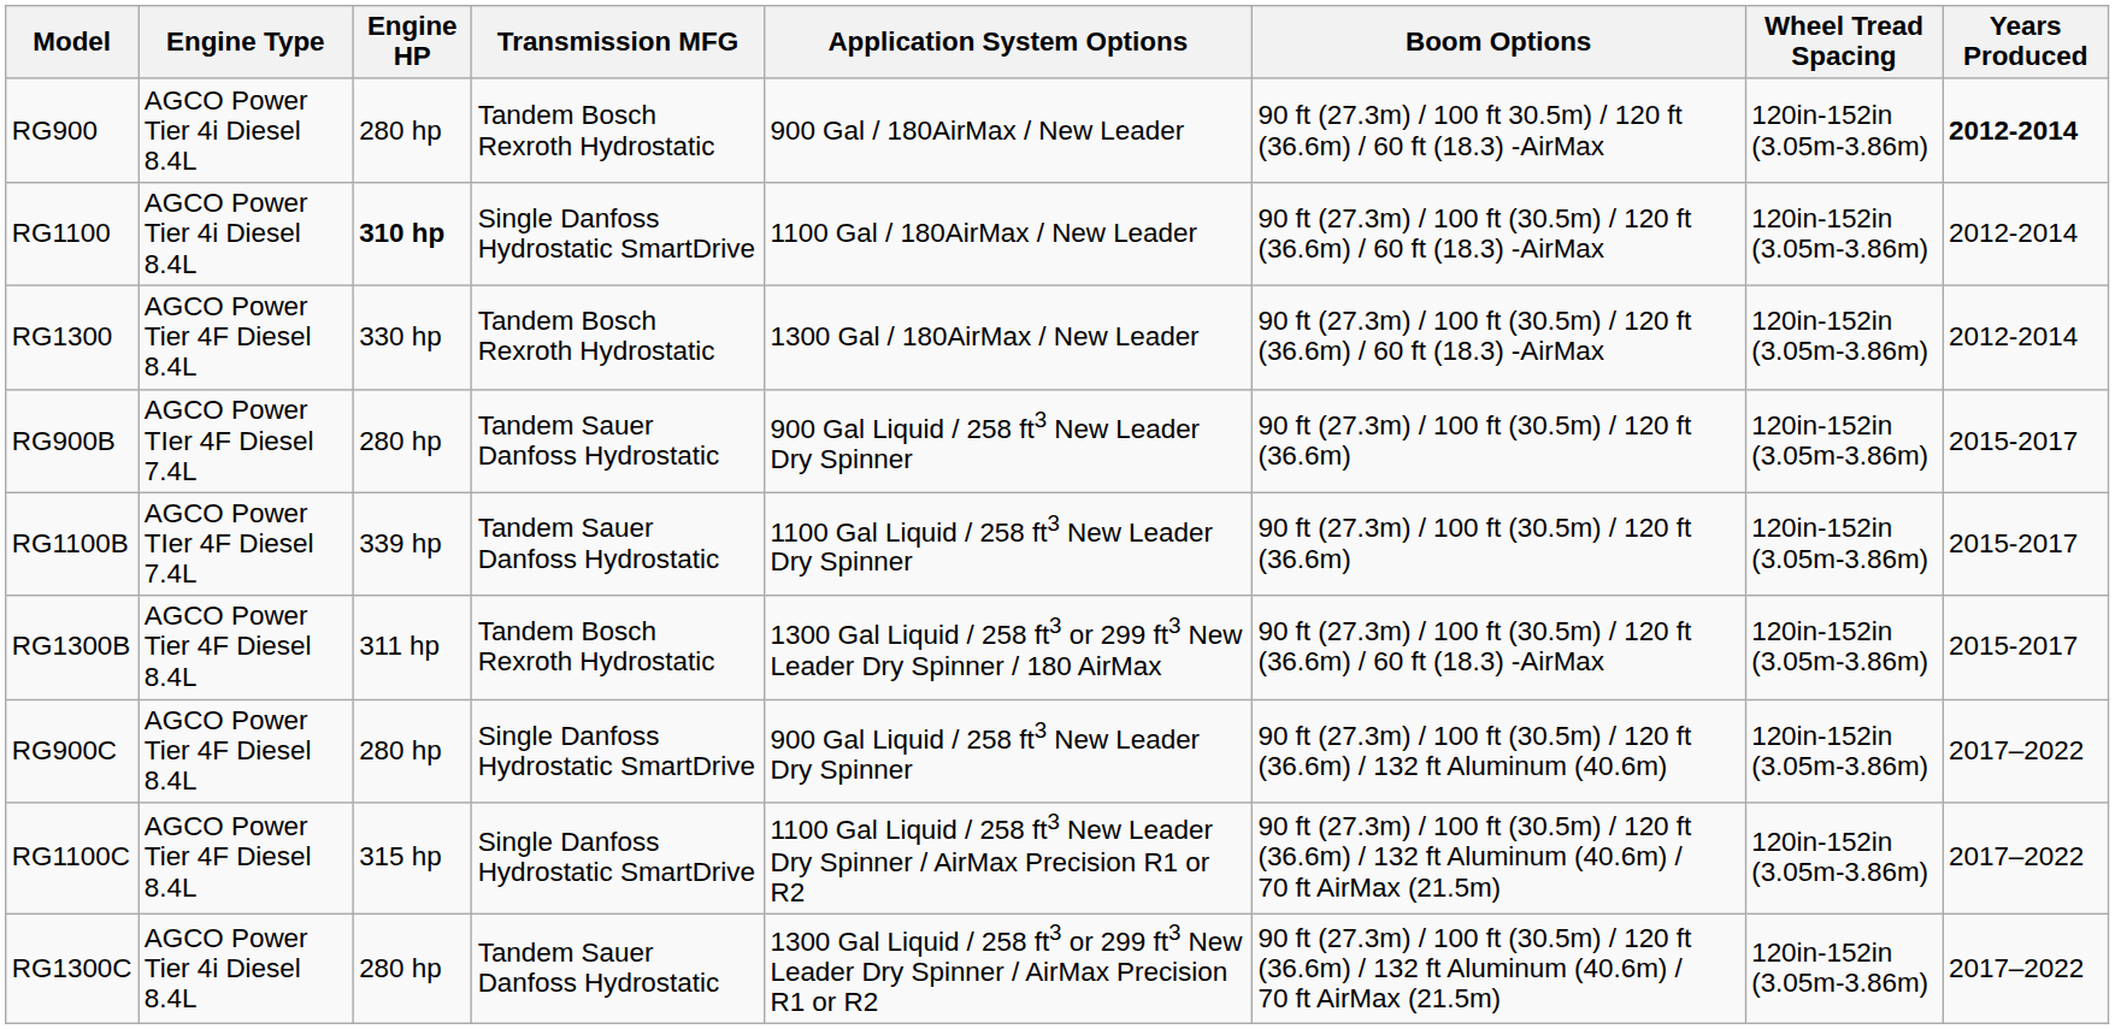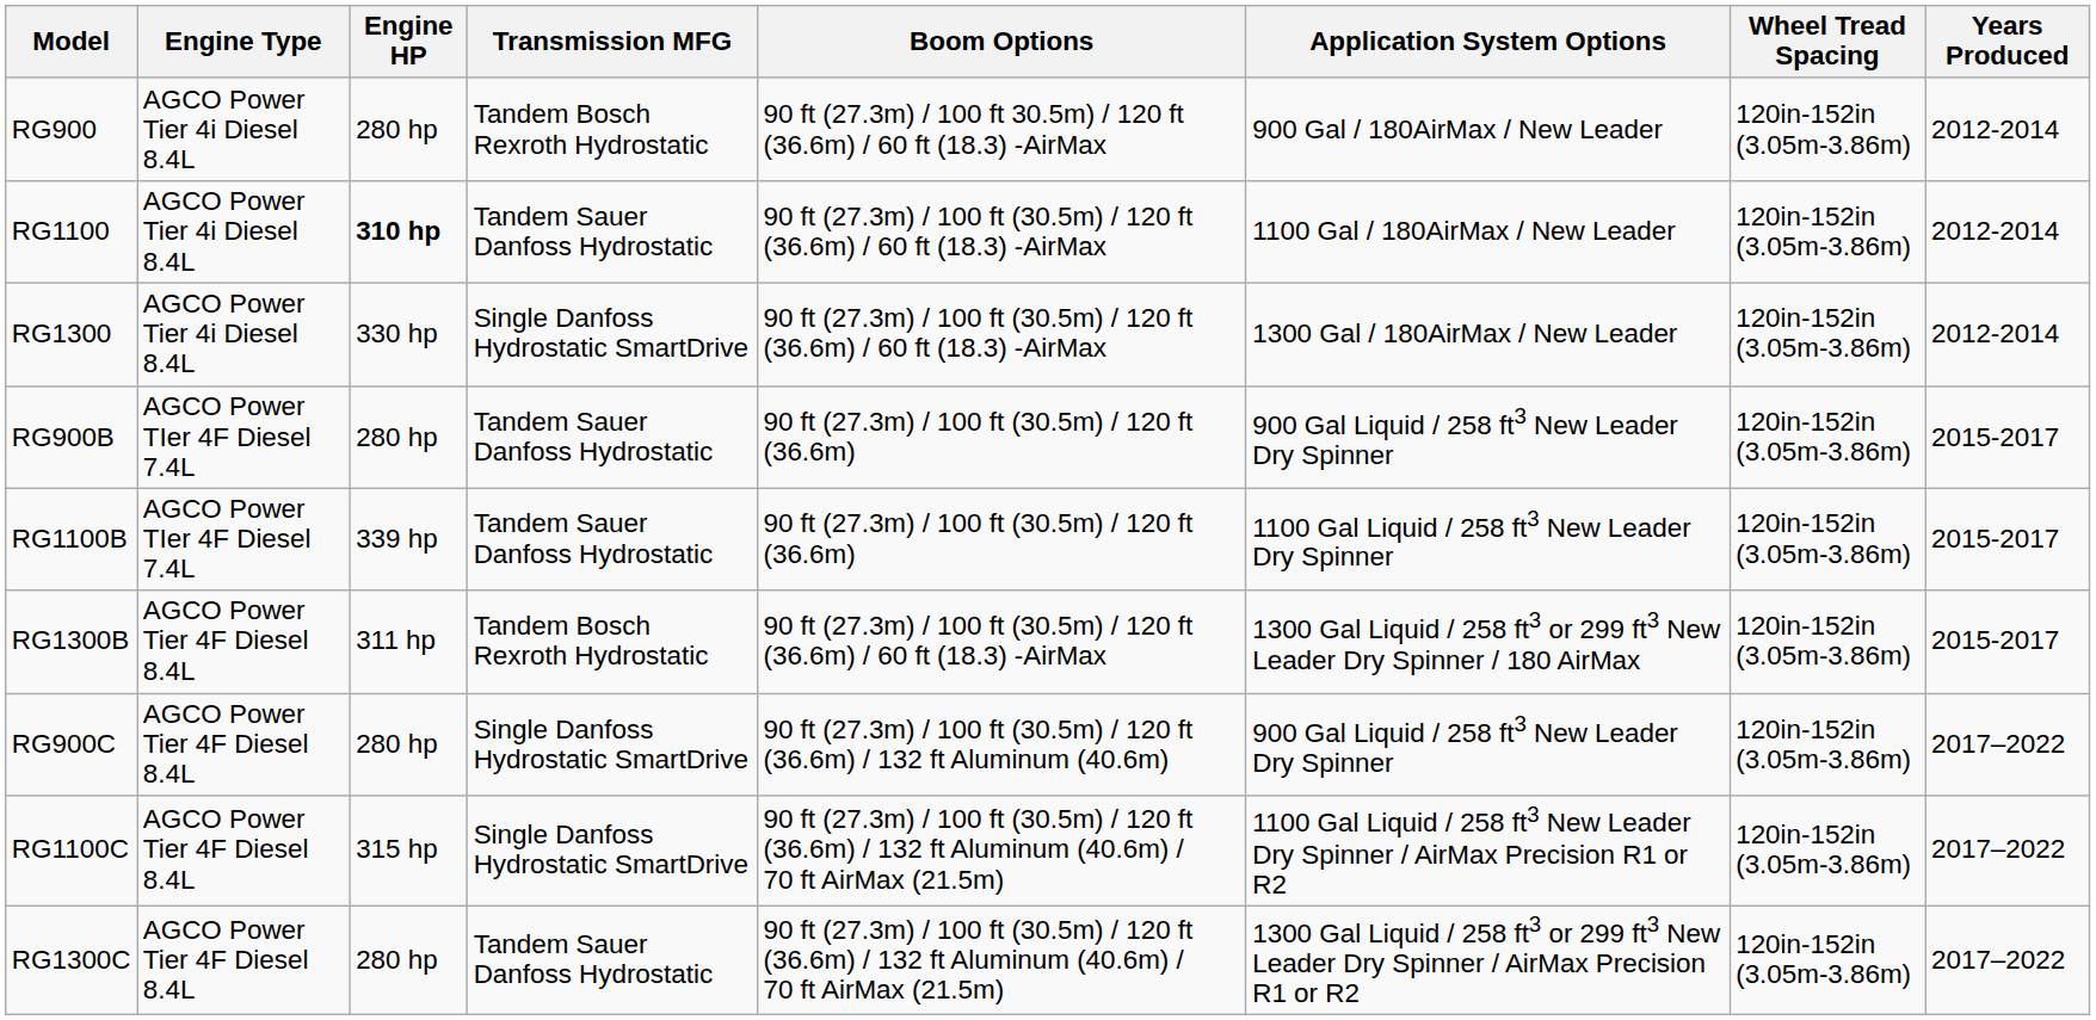columns swapped: Application System Options <-> Boom Options
RG900 | Years Produced: bold -> normal
RG1100 | Transmission MFG: Single Danfoss Hydrostatic SmartDrive -> Tandem Sauer Danfoss Hydrostatic
RG1300 | Engine Type: AGCO Power Tier 4F Diesel 8.4L -> AGCO Power Tier 4i Diesel 8.4L
RG1300 | Transmission MFG: Tandem Bosch Rexroth Hydrostatic -> Single Danfoss Hydrostatic SmartDrive
RG1300C | Engine Type: AGCO Power Tier 4i Diesel 8.4L -> AGCO Power Tier 4F Diesel 8.4L
